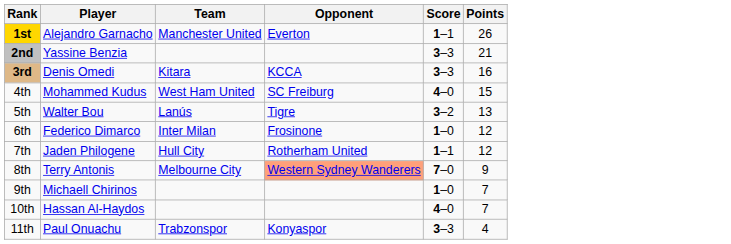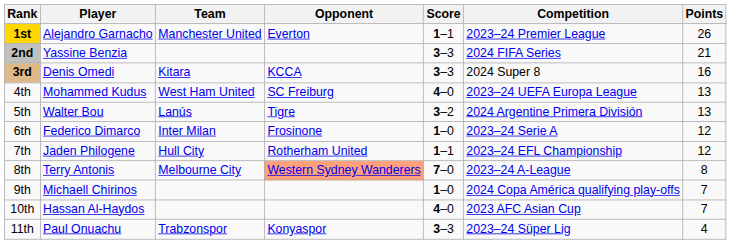+ column: Competition | 2023–24 Premier League | 2024 FIFA Series | 2024 Super 8 | 2023–24 UEFA Europa League | 2024 Argentine Primera División | 2023–24 Serie A | 2023–24 EFL Championship | 2023–24 A-League | 2024 Copa América qualifying play-offs | 2023 AFC Asian Cup | 2023–24 Süper Lig
4th | Points: 15 -> 13
8th | Points: 9 -> 8
